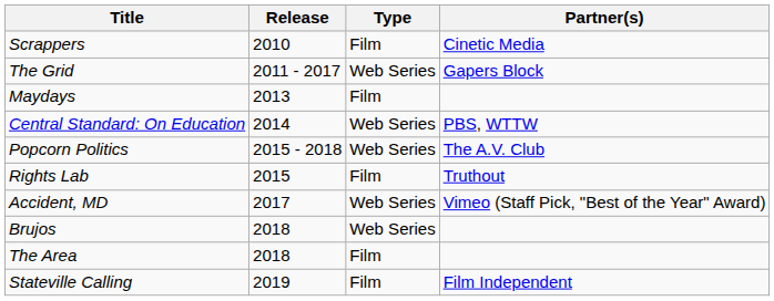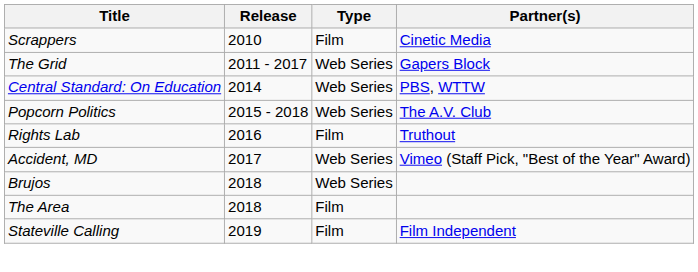- row: Maydays | 2013 | Film
Rights Lab | Release: 2015 -> 2016
